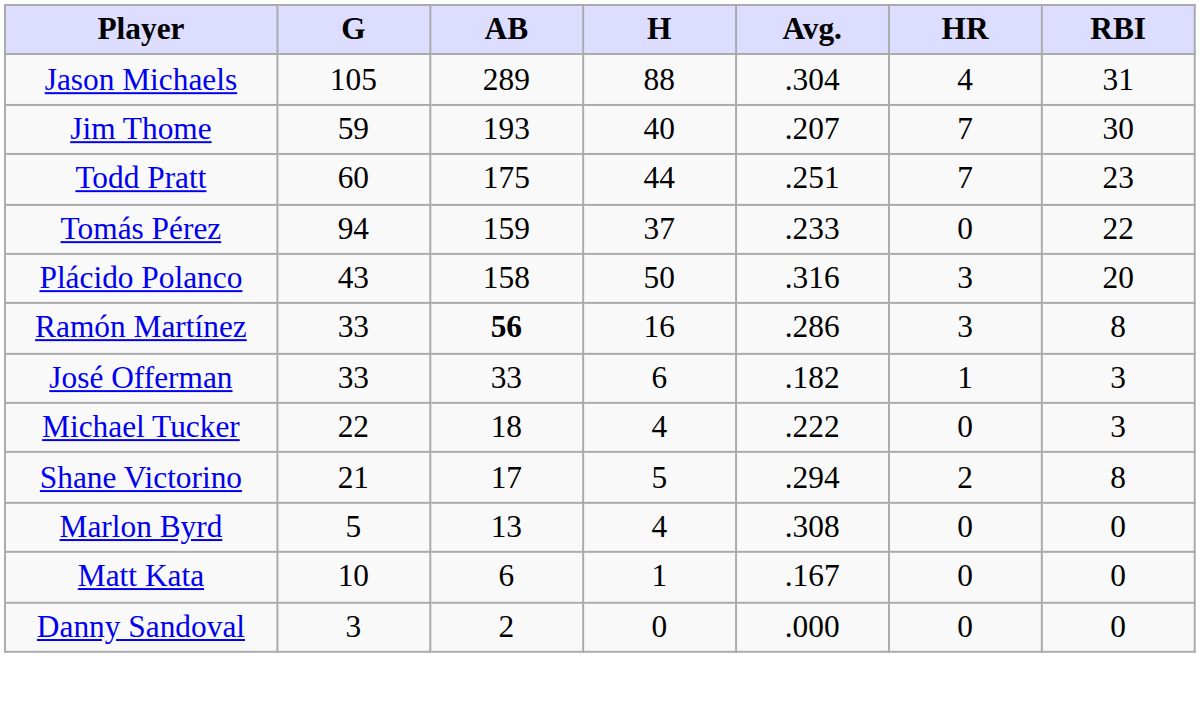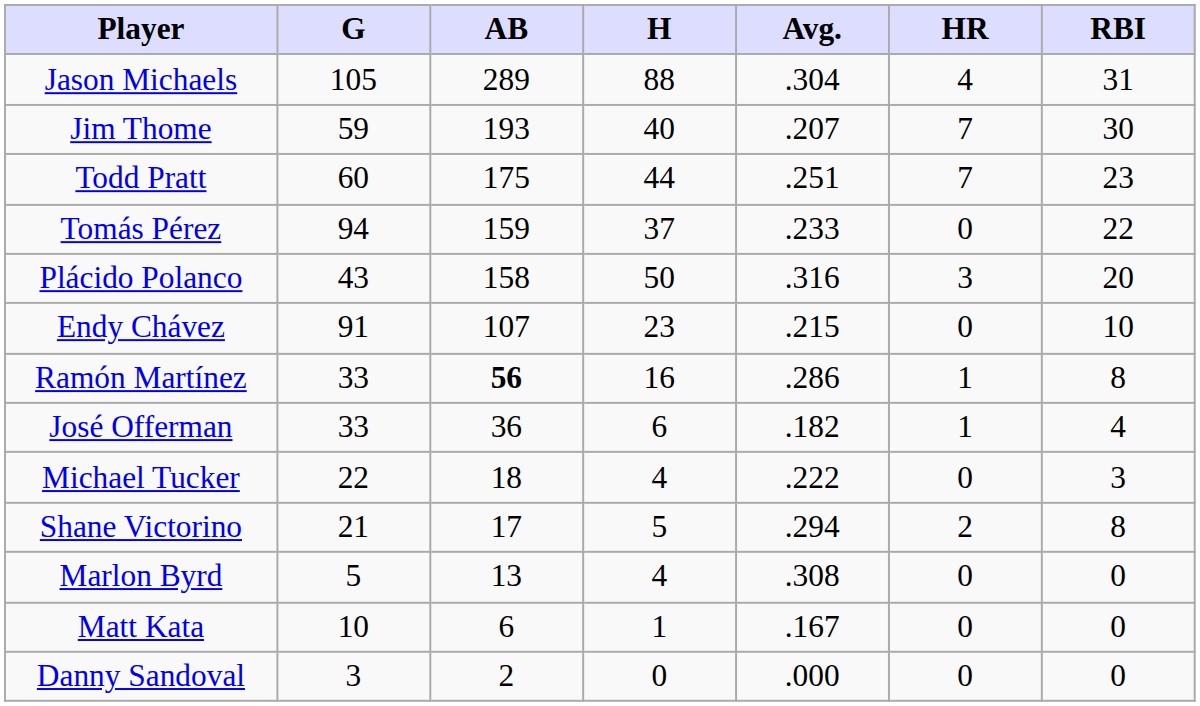+ row: Endy Chávez | 91 | 107 | 23 | .215 | 0 | 10
Ramón Martínez | HR: 3 -> 1
José Offerman | AB: 33 -> 36
José Offerman | RBI: 3 -> 4
